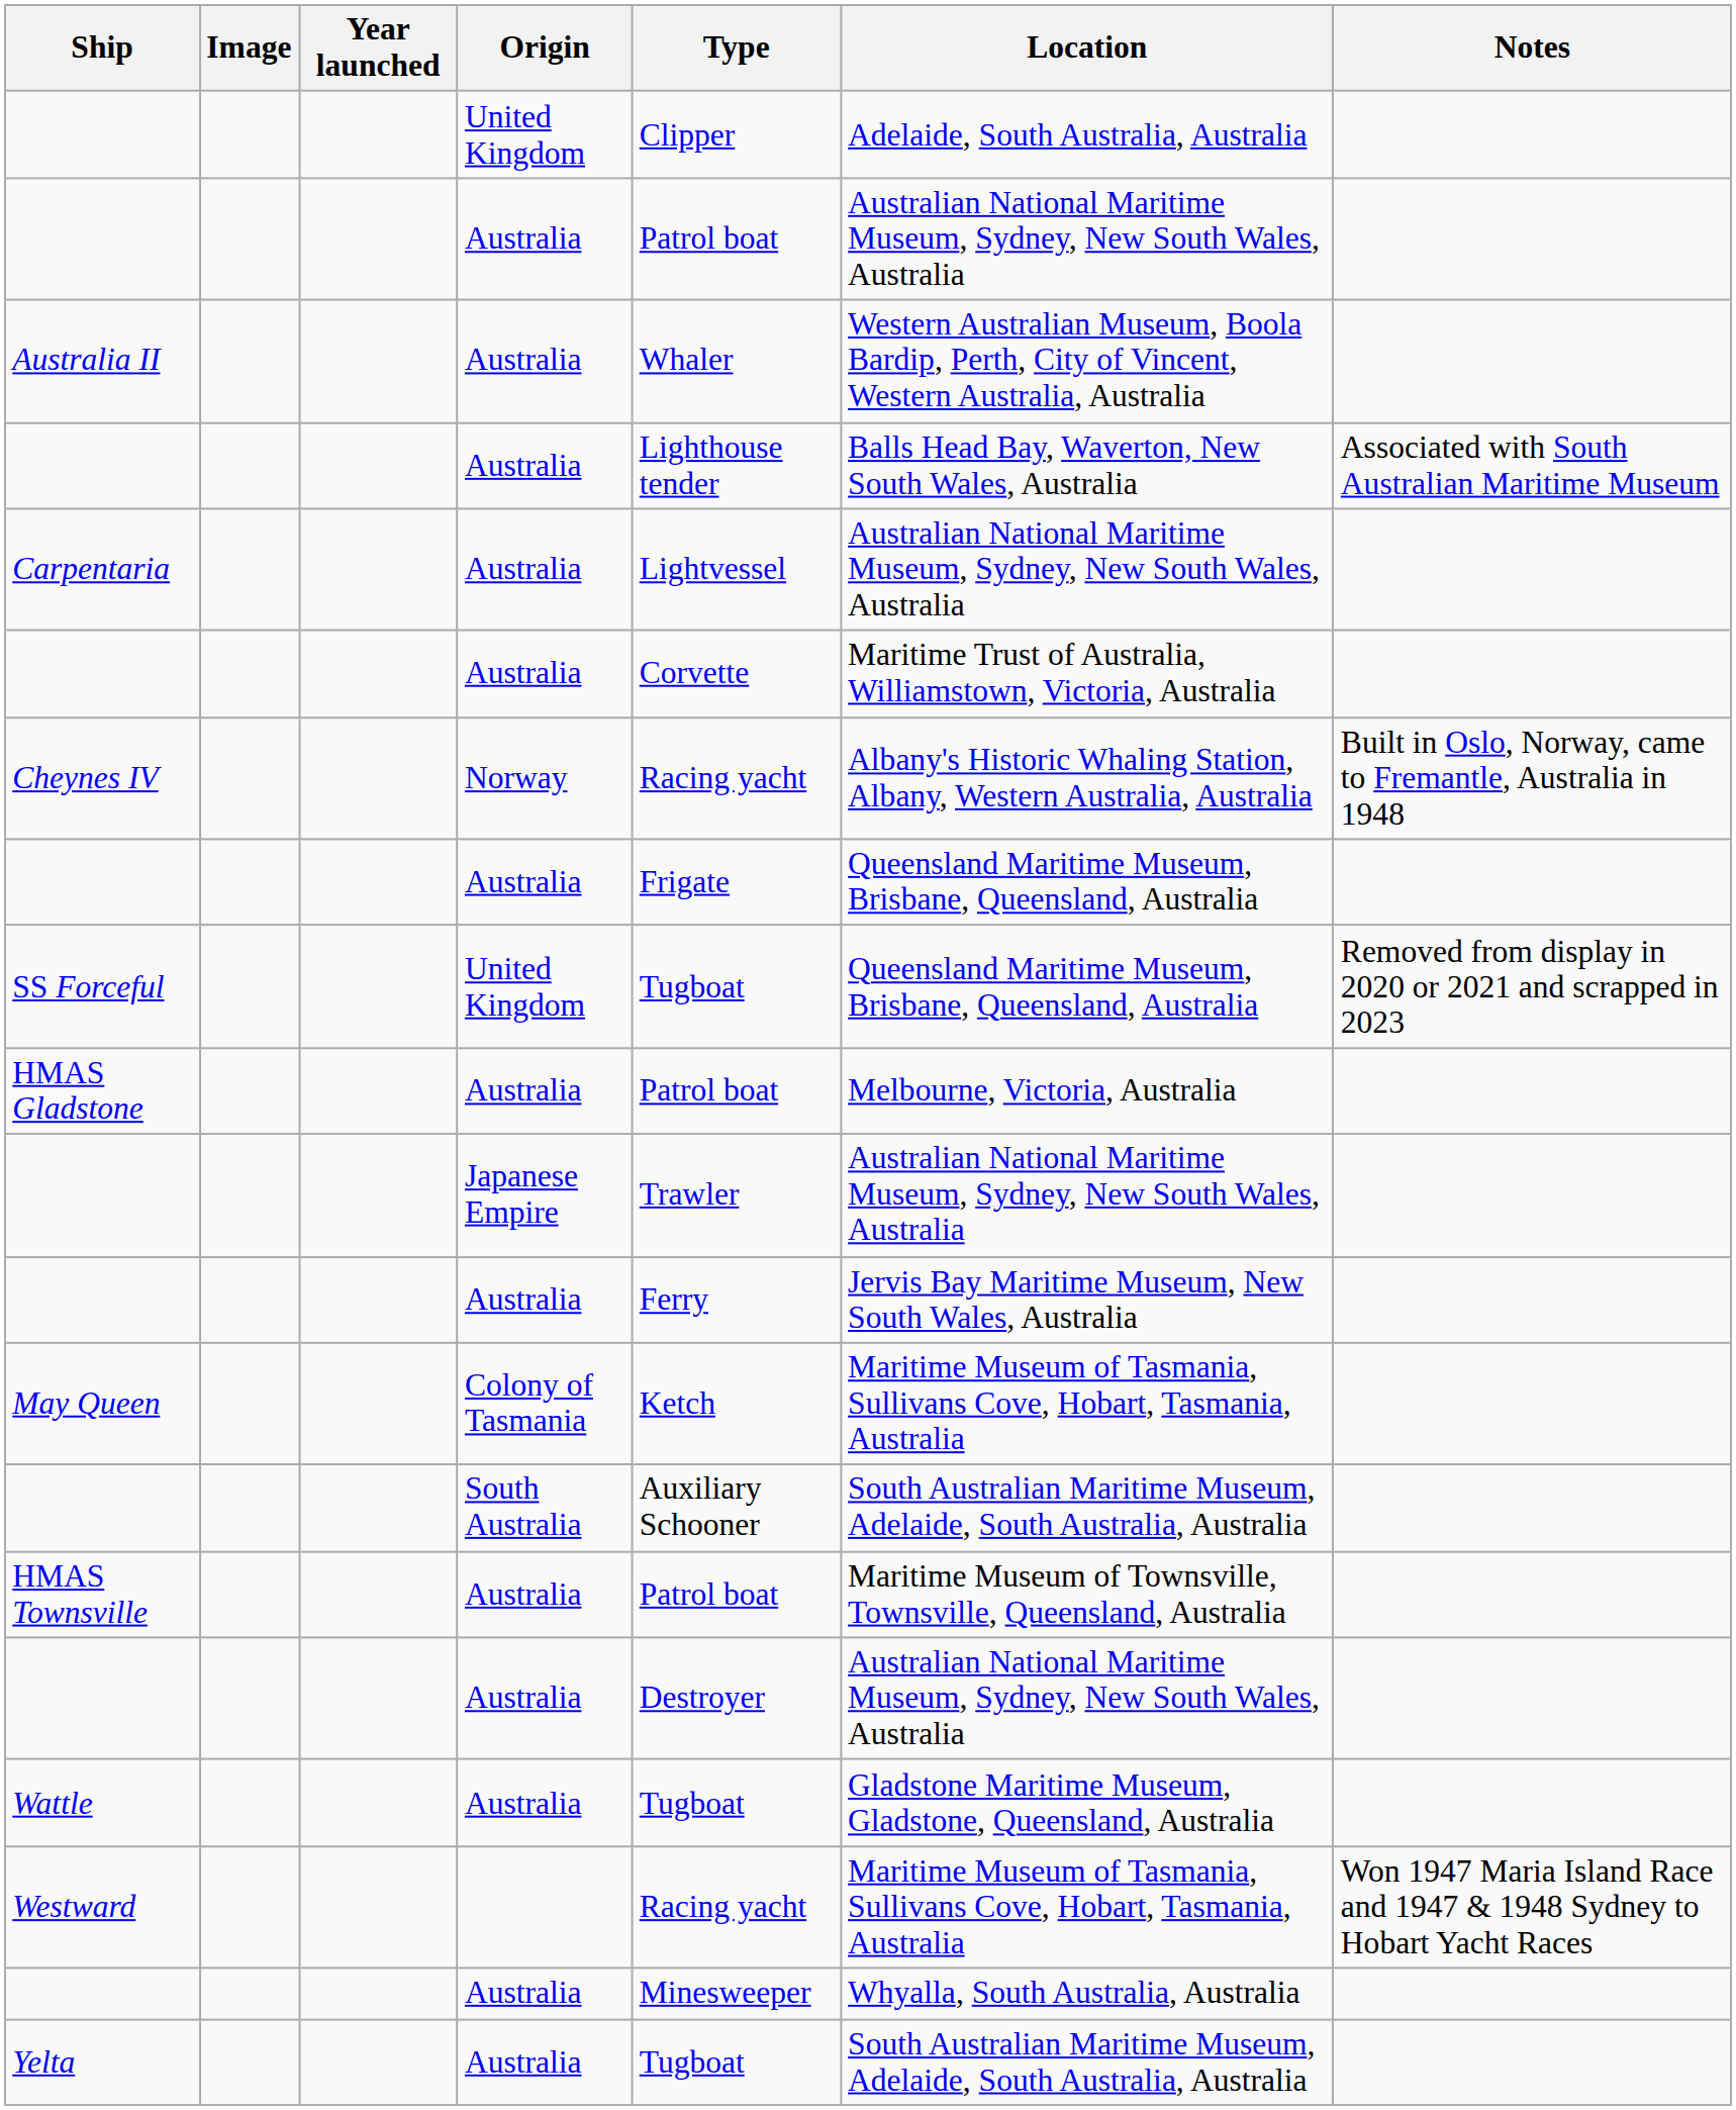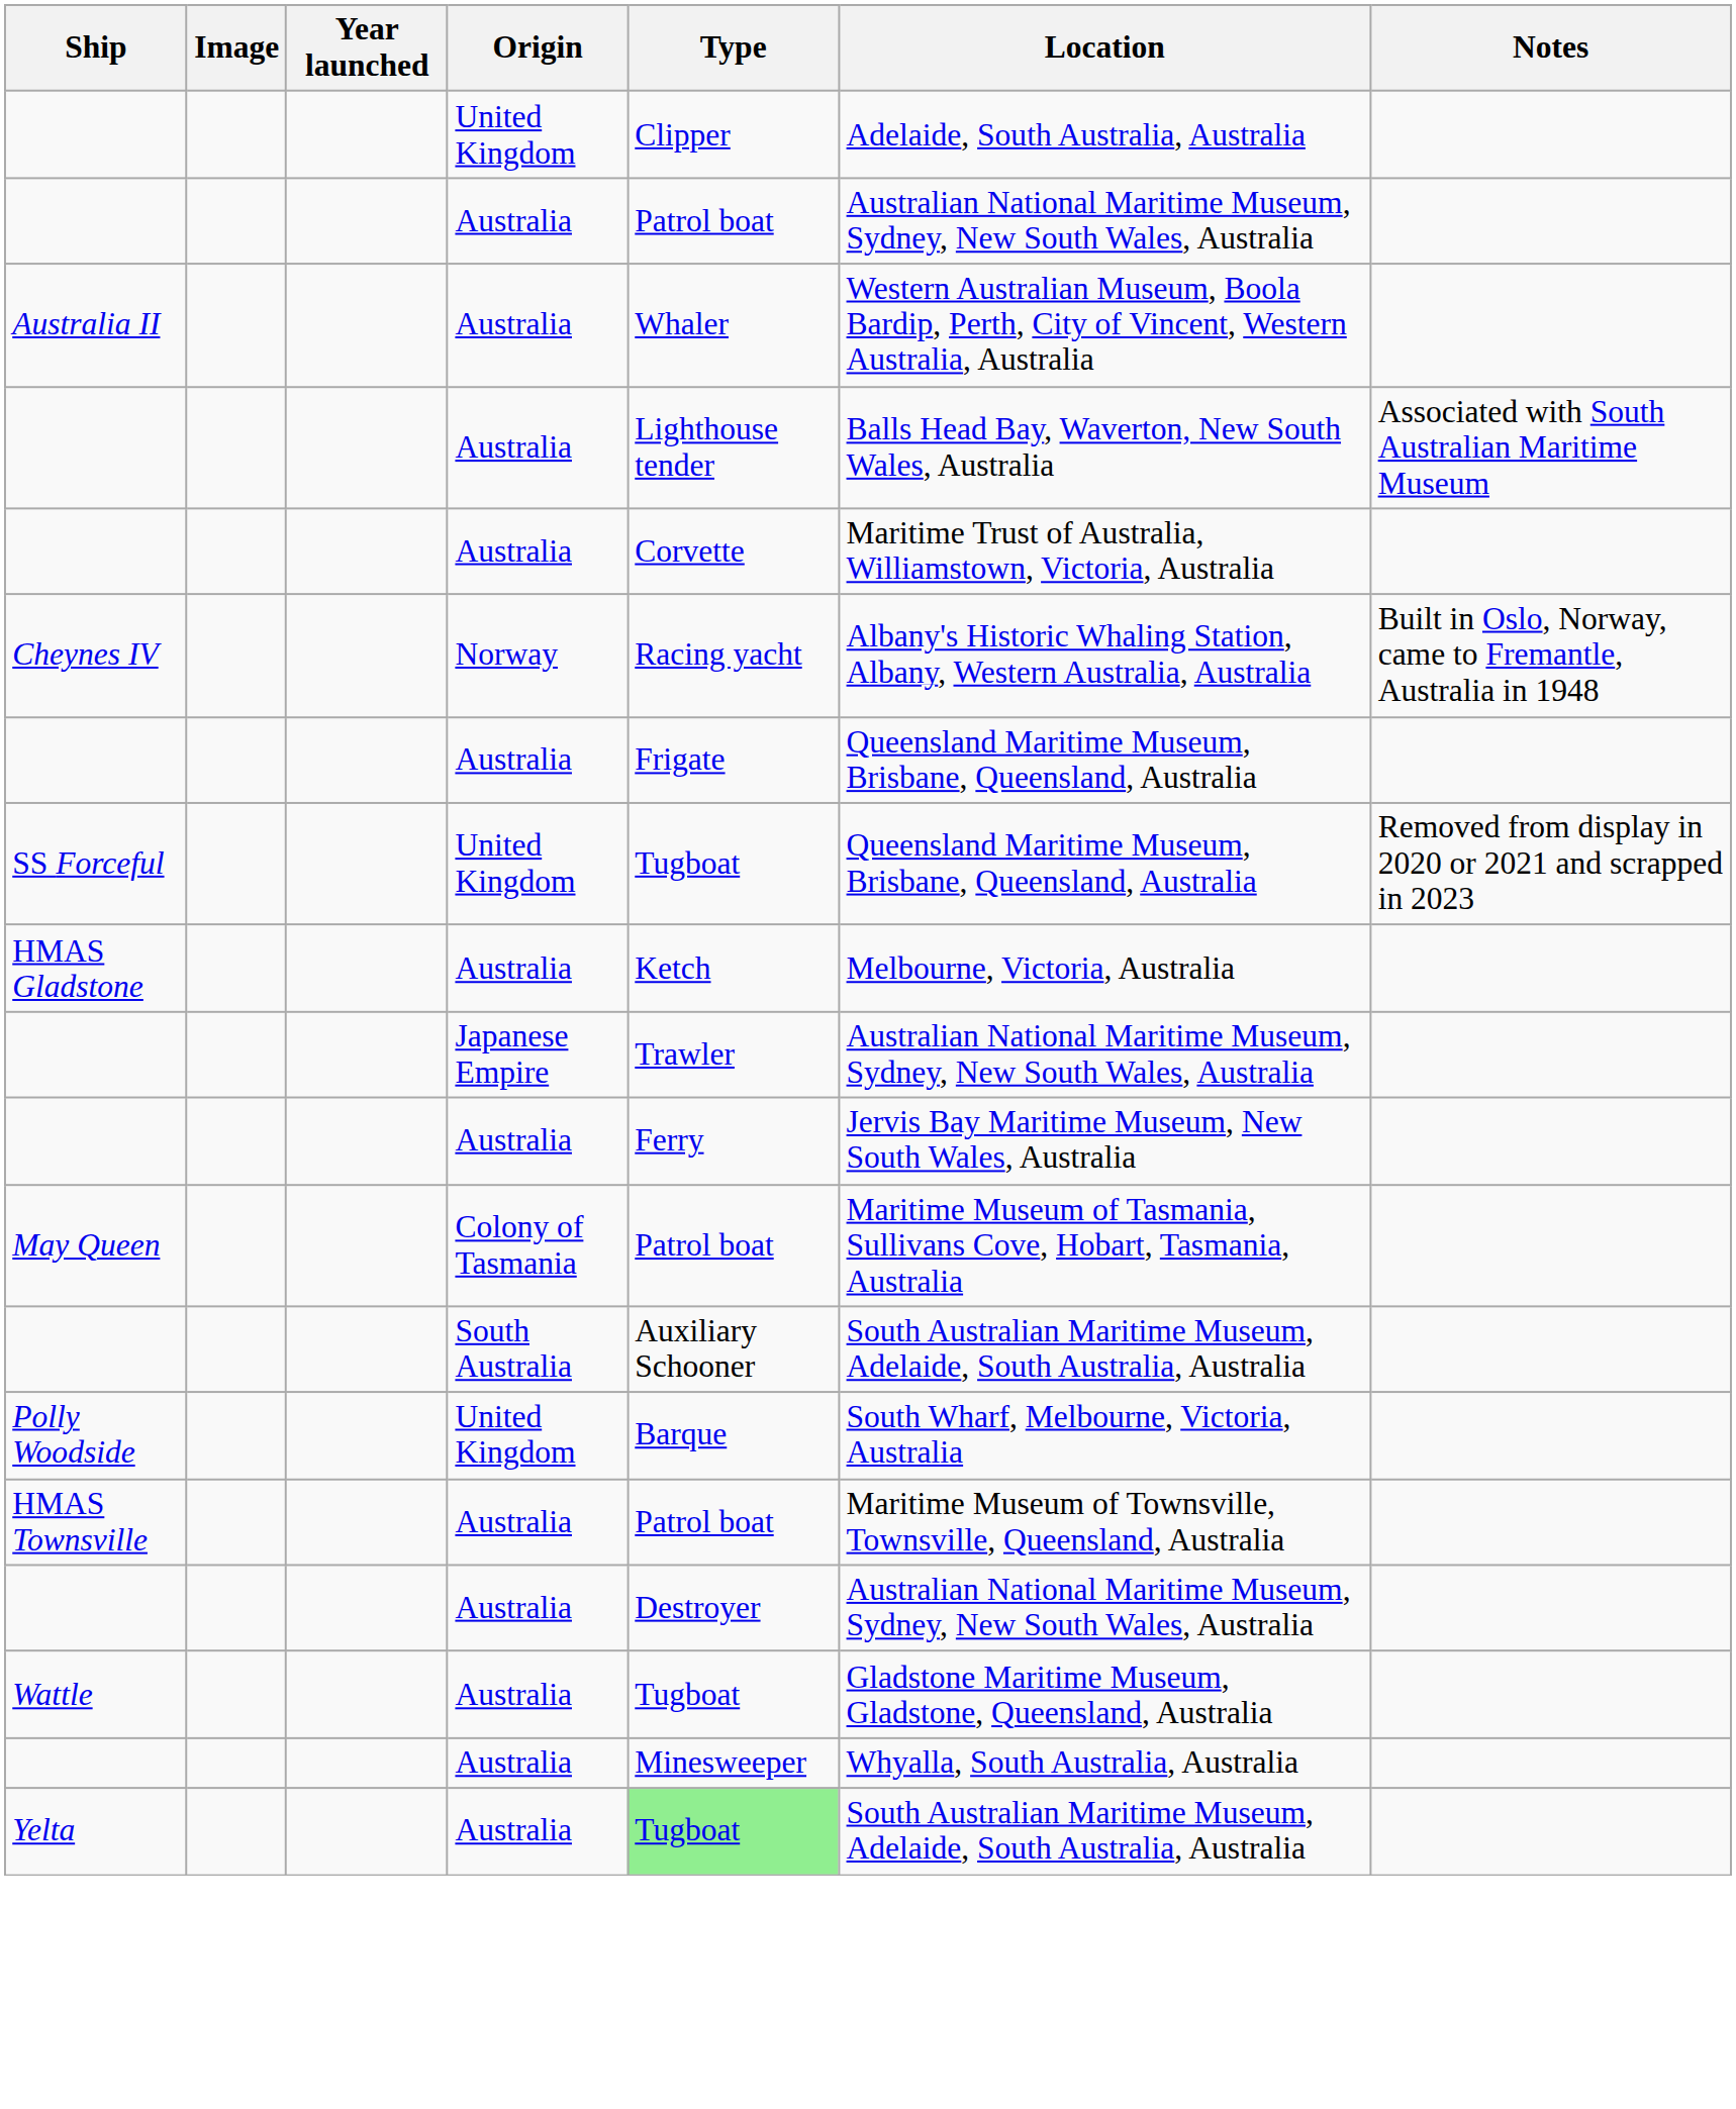- row: Carpentaria | Australia | Lightvessel | Australian National Maritime Museum, Sydney, New South Wales, Australia
HMAS Gladstone | Type: Patrol boat -> Ketch
May Queen | Type: Ketch -> Patrol boat
+ row: Polly Woodside | United Kingdom | Barque | South Wharf, Melbourne, Victoria, Australia
- row: Westward | Racing yacht | Maritime Museum of Tasmania, Sullivans Cove, Hobart, Tasmania, Australia | Won 1947 Maria Island Race and 1947 & 1948 Sydney to Hobart Yacht Races
Yelta | Type: no background -> lightgreen background
